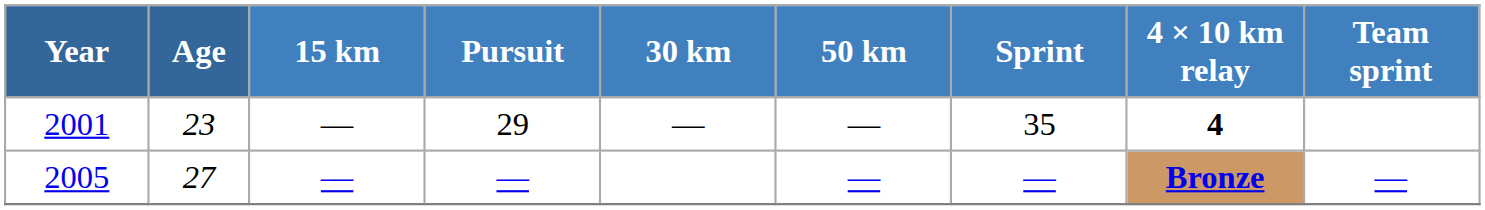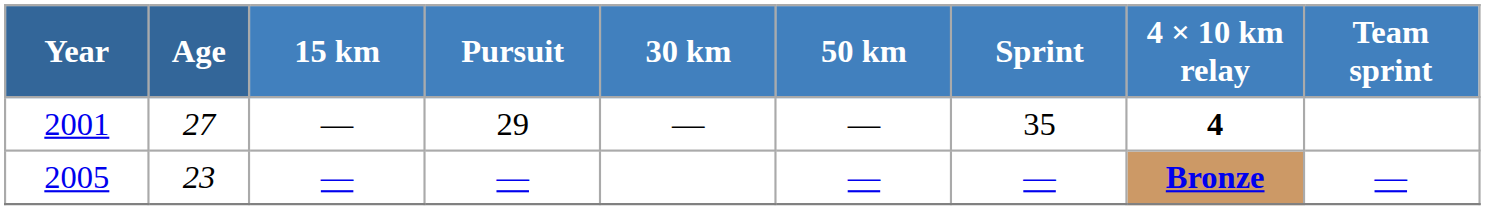2001 | Age: 23 -> 27
2005 | Age: 27 -> 23
